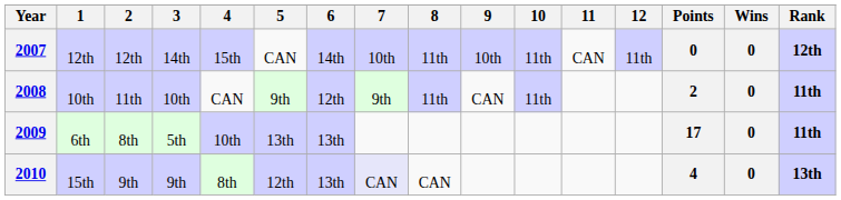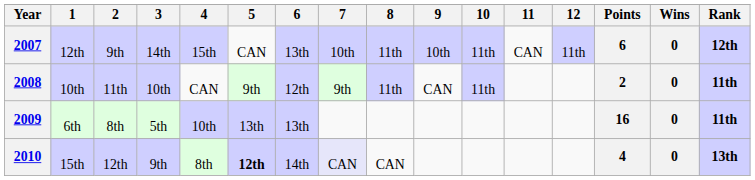2007 | 2: 12th -> 9th
2007 | 6: 14th -> 13th
2007 | Points: 0 -> 6
2009 | Points: 17 -> 16
2010 | 2: 9th -> 12th
2010 | 5: normal -> bold
2010 | 6: 13th -> 14th
